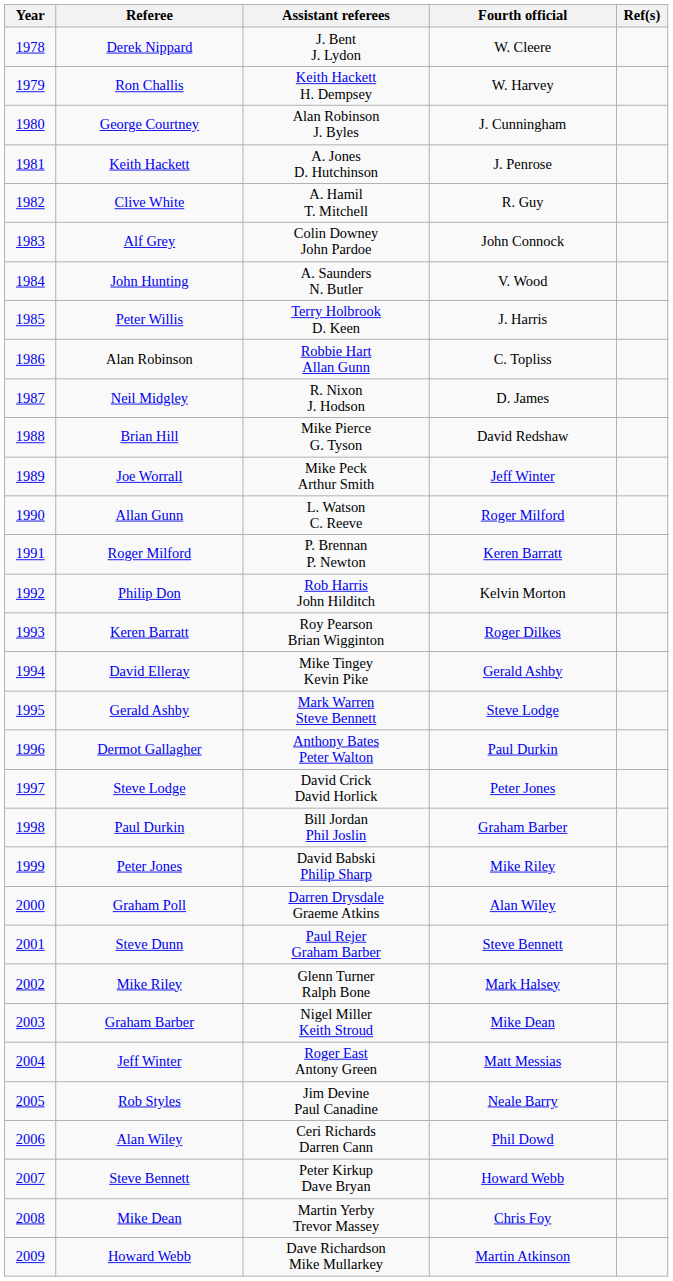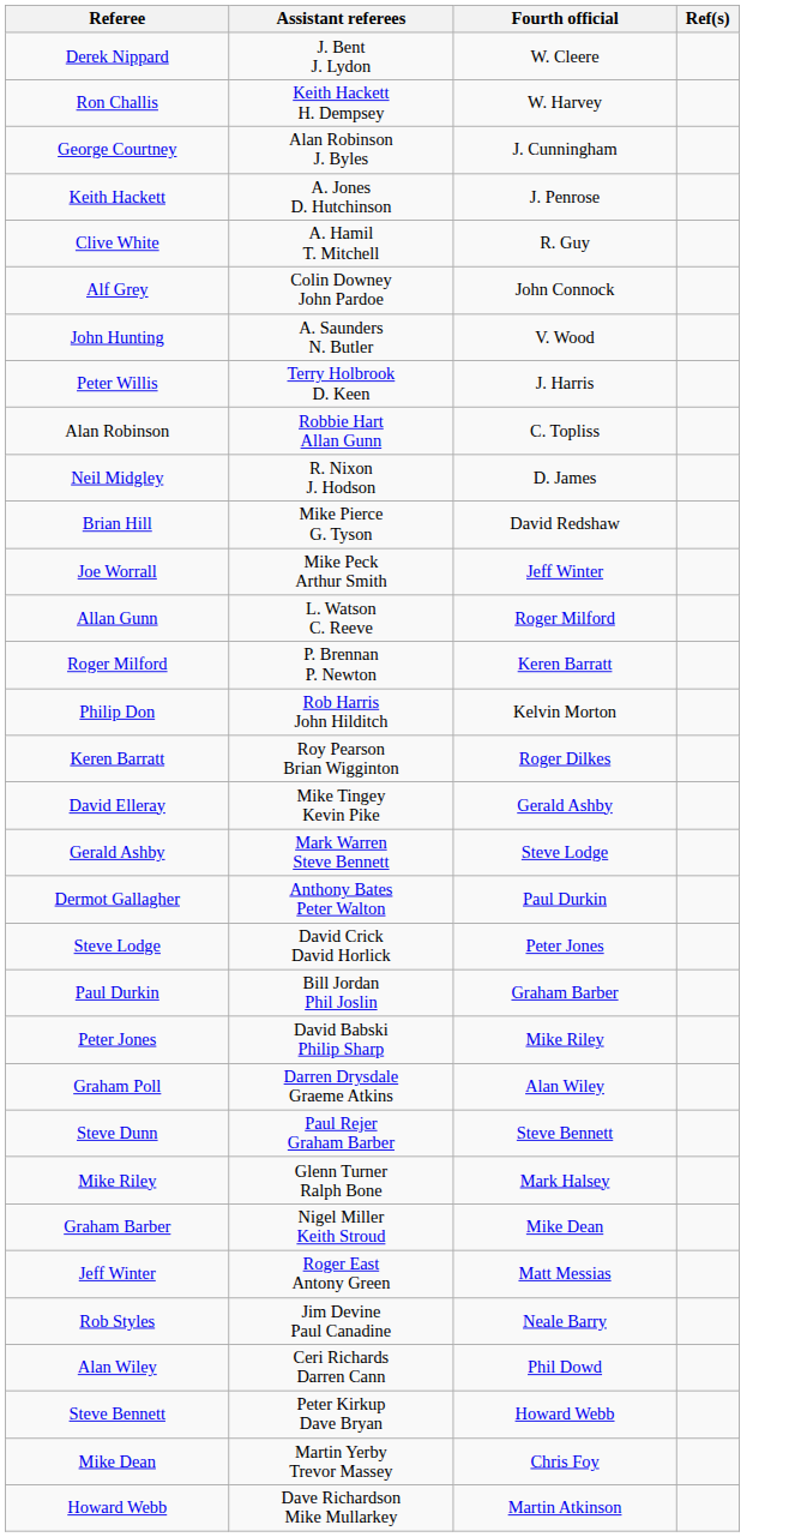- column: Year | 1978 | 1979 | 1980 | 1981 | 1982 | 1983 | 1984 | 1985 | 1986 | 1987 | 1988 | 1989 | 1990 | 1991 | 1992 | 1993 | 1994 | 1995 | 1996 | 1997 | 1998 | 1999 | 2000 | 2001 | 2002 | 2003 | 2004 | 2005 | 2006 | 2007 | 2008 | 2009
